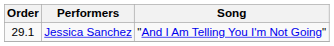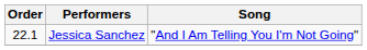Jessica Sanchez | Order: 29.1 -> 22.1
